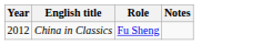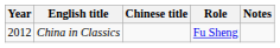+ column: Chinese title
